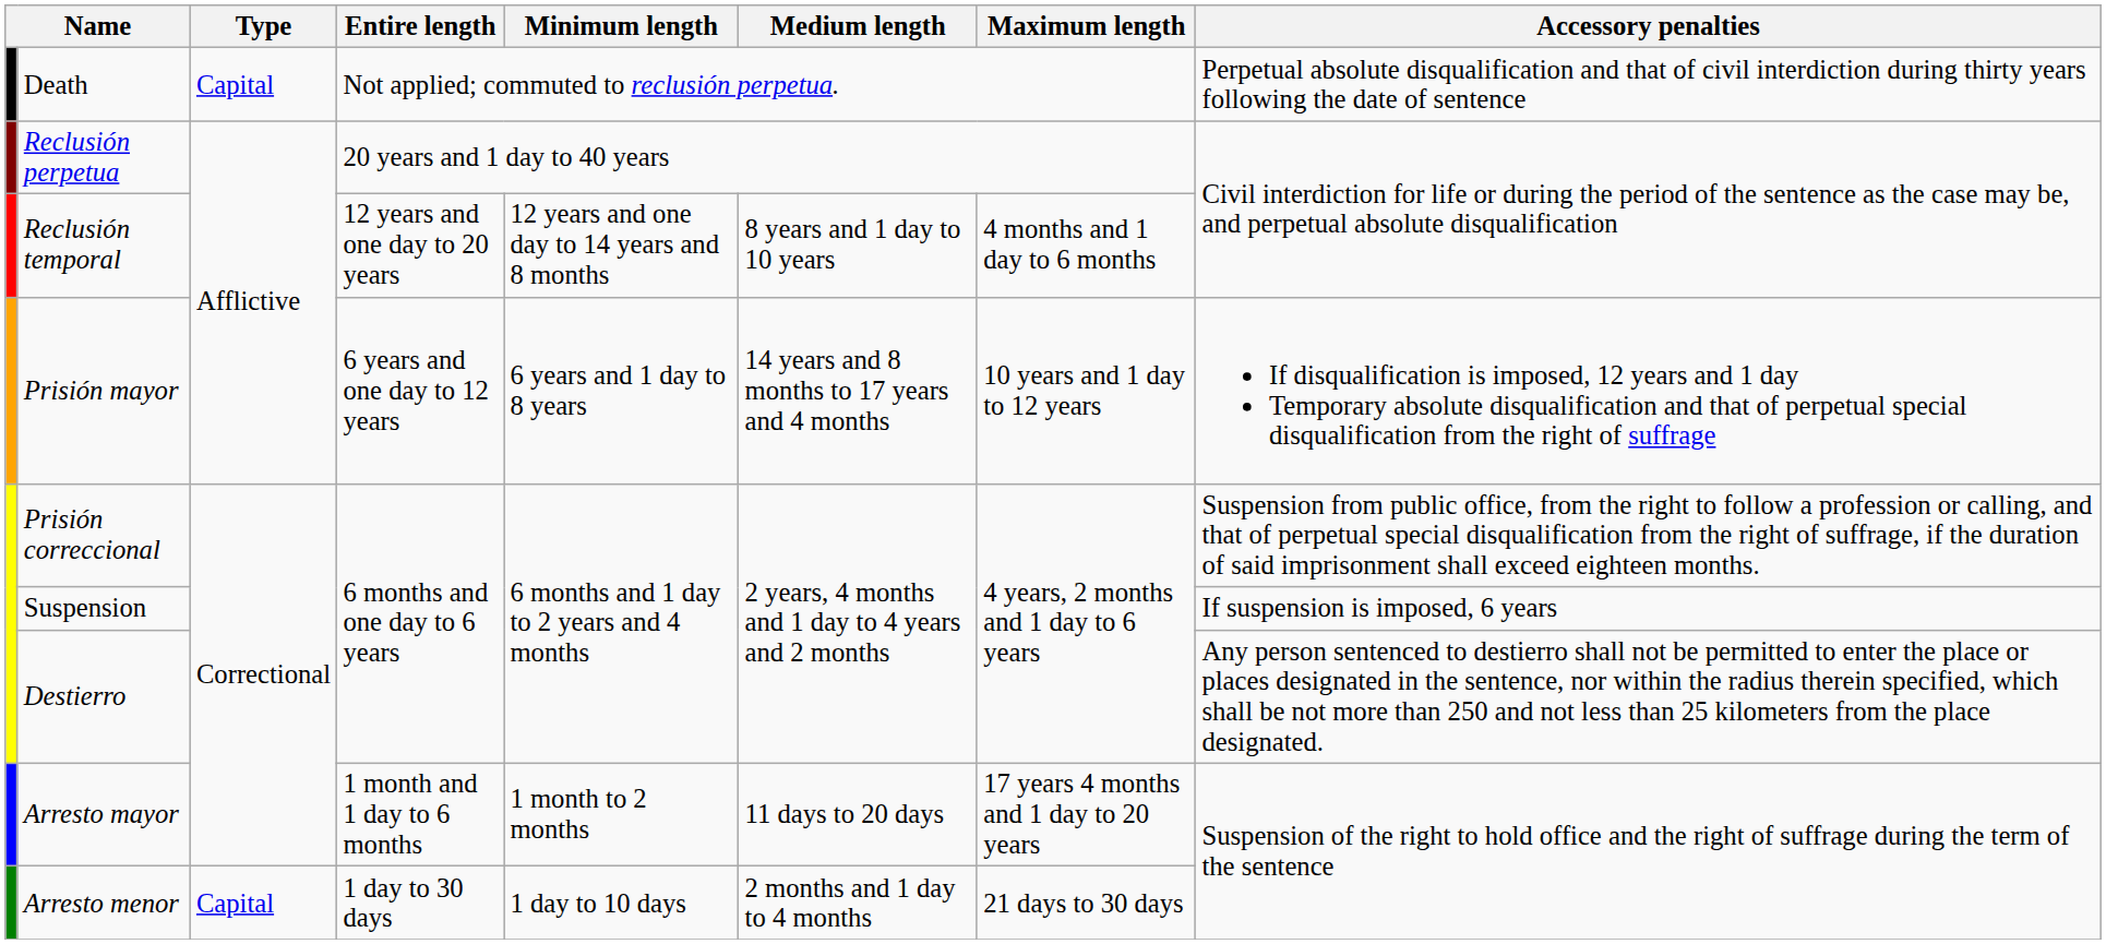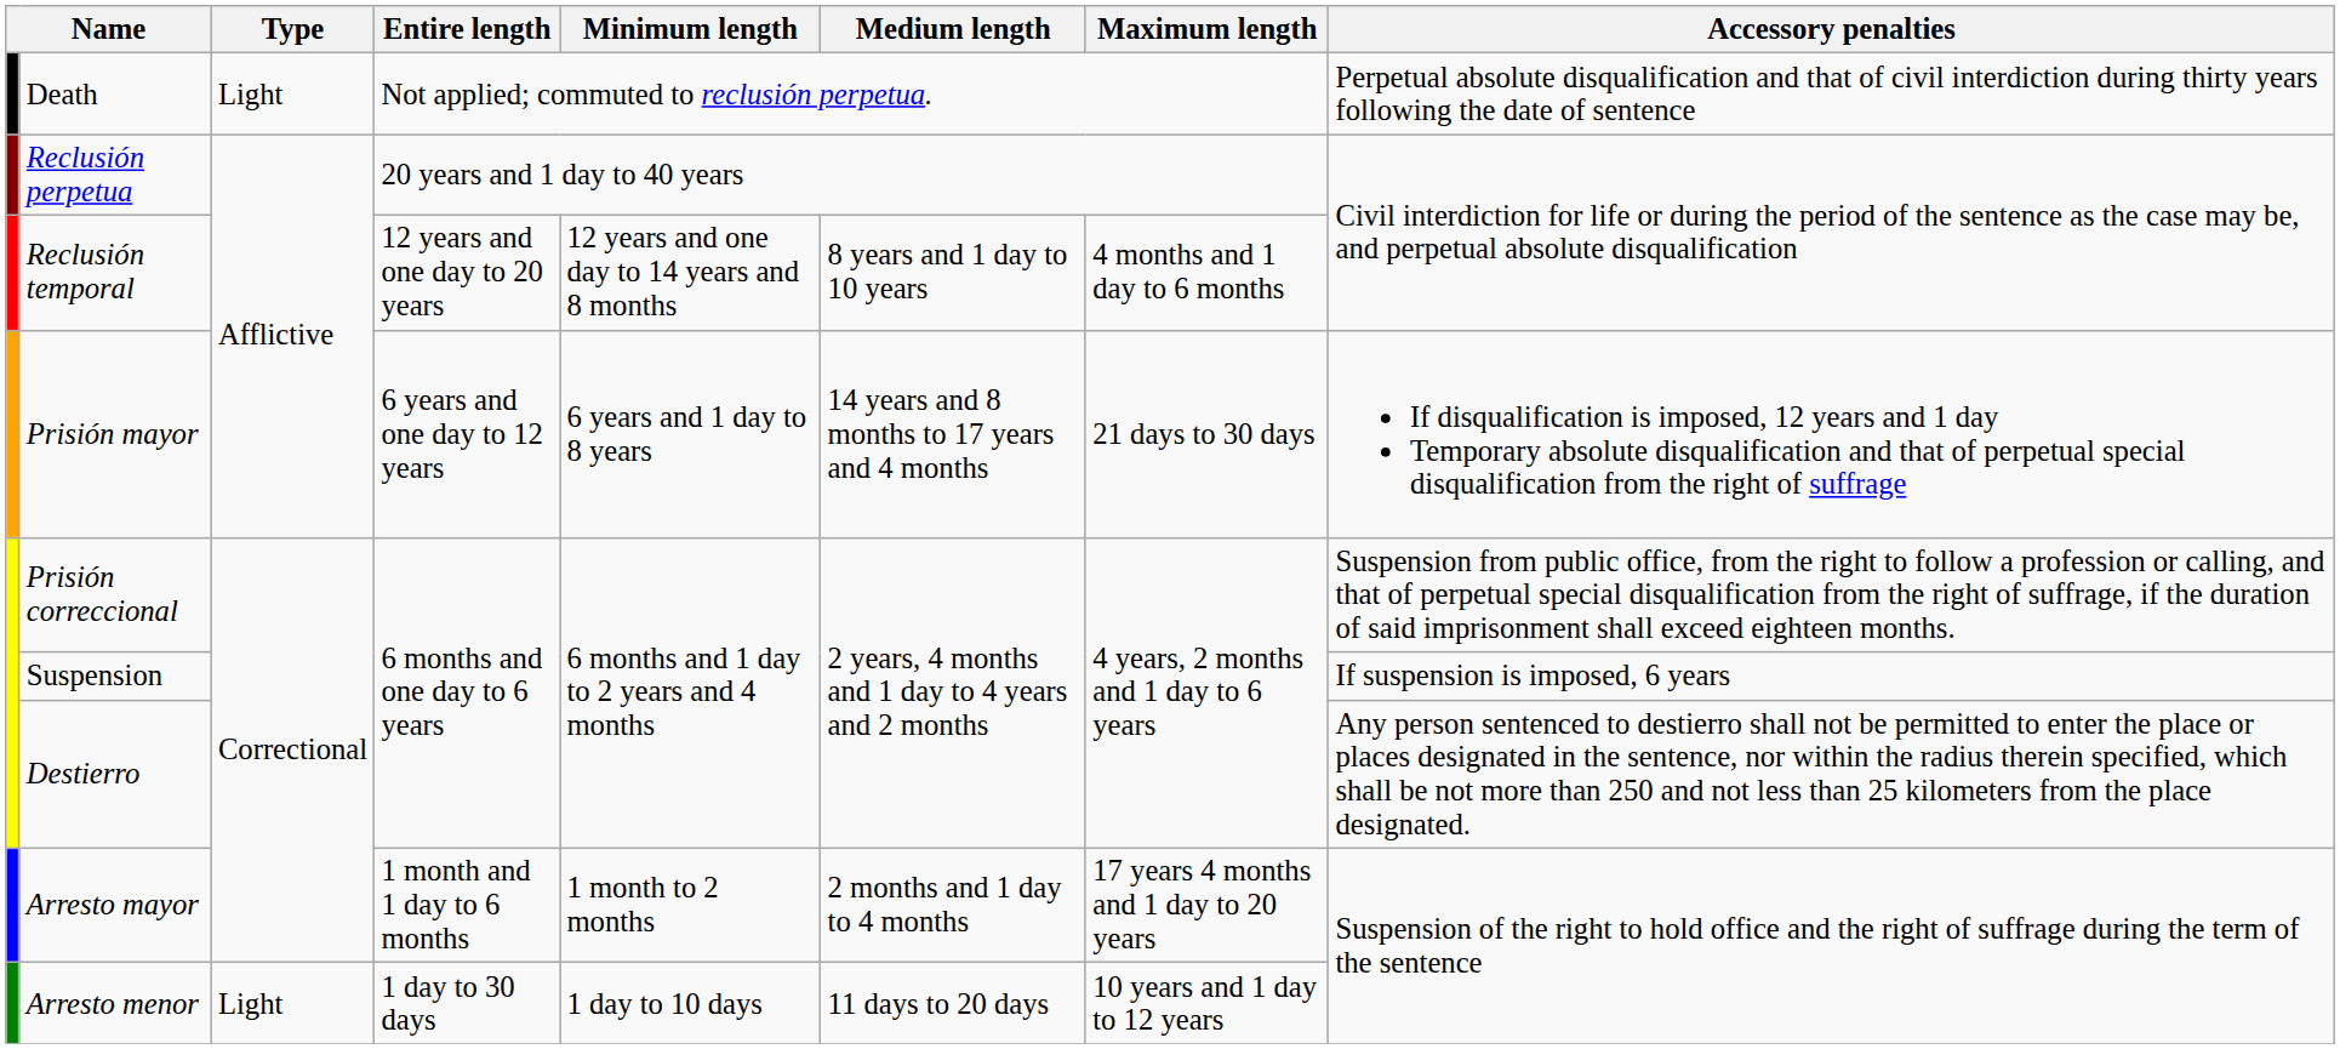Death | Type: Capital -> Light
Prisión mayor | Maximum length: 10 years and 1 day to 12 years -> 21 days to 30 days
Arresto mayor | Medium length: 11 days to 20 days -> 2 months and 1 day to 4 months
Arresto menor | Type: Capital -> Light
Arresto menor | Medium length: 2 months and 1 day to 4 months -> 11 days to 20 days
Arresto menor | Maximum length: 21 days to 30 days -> 10 years and 1 day to 12 years
